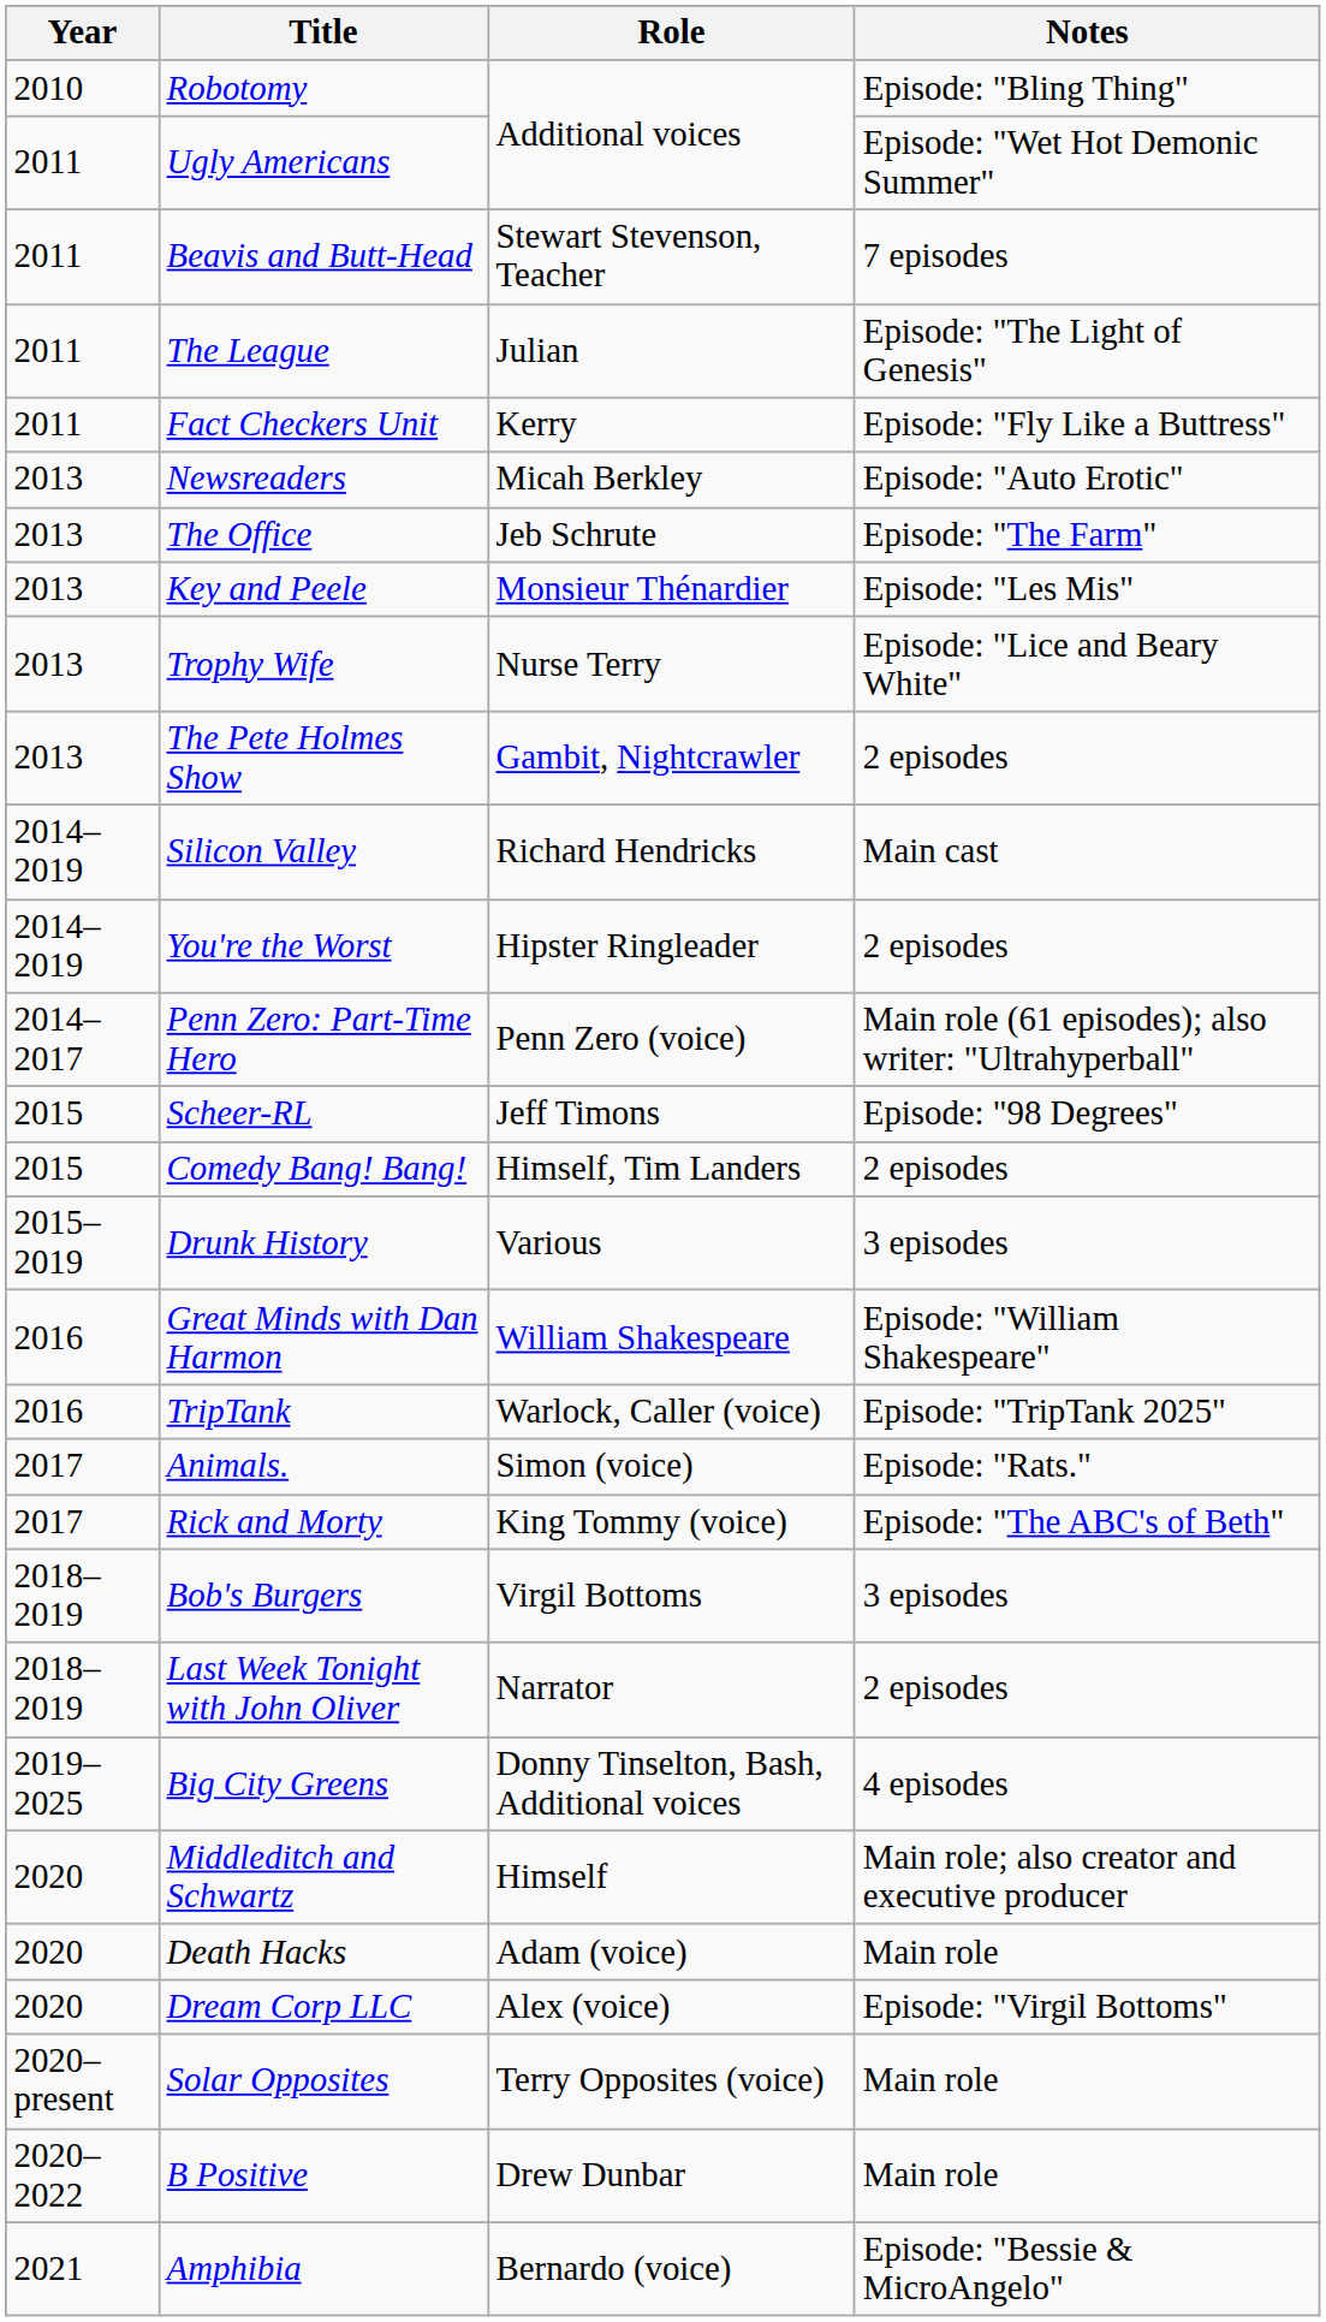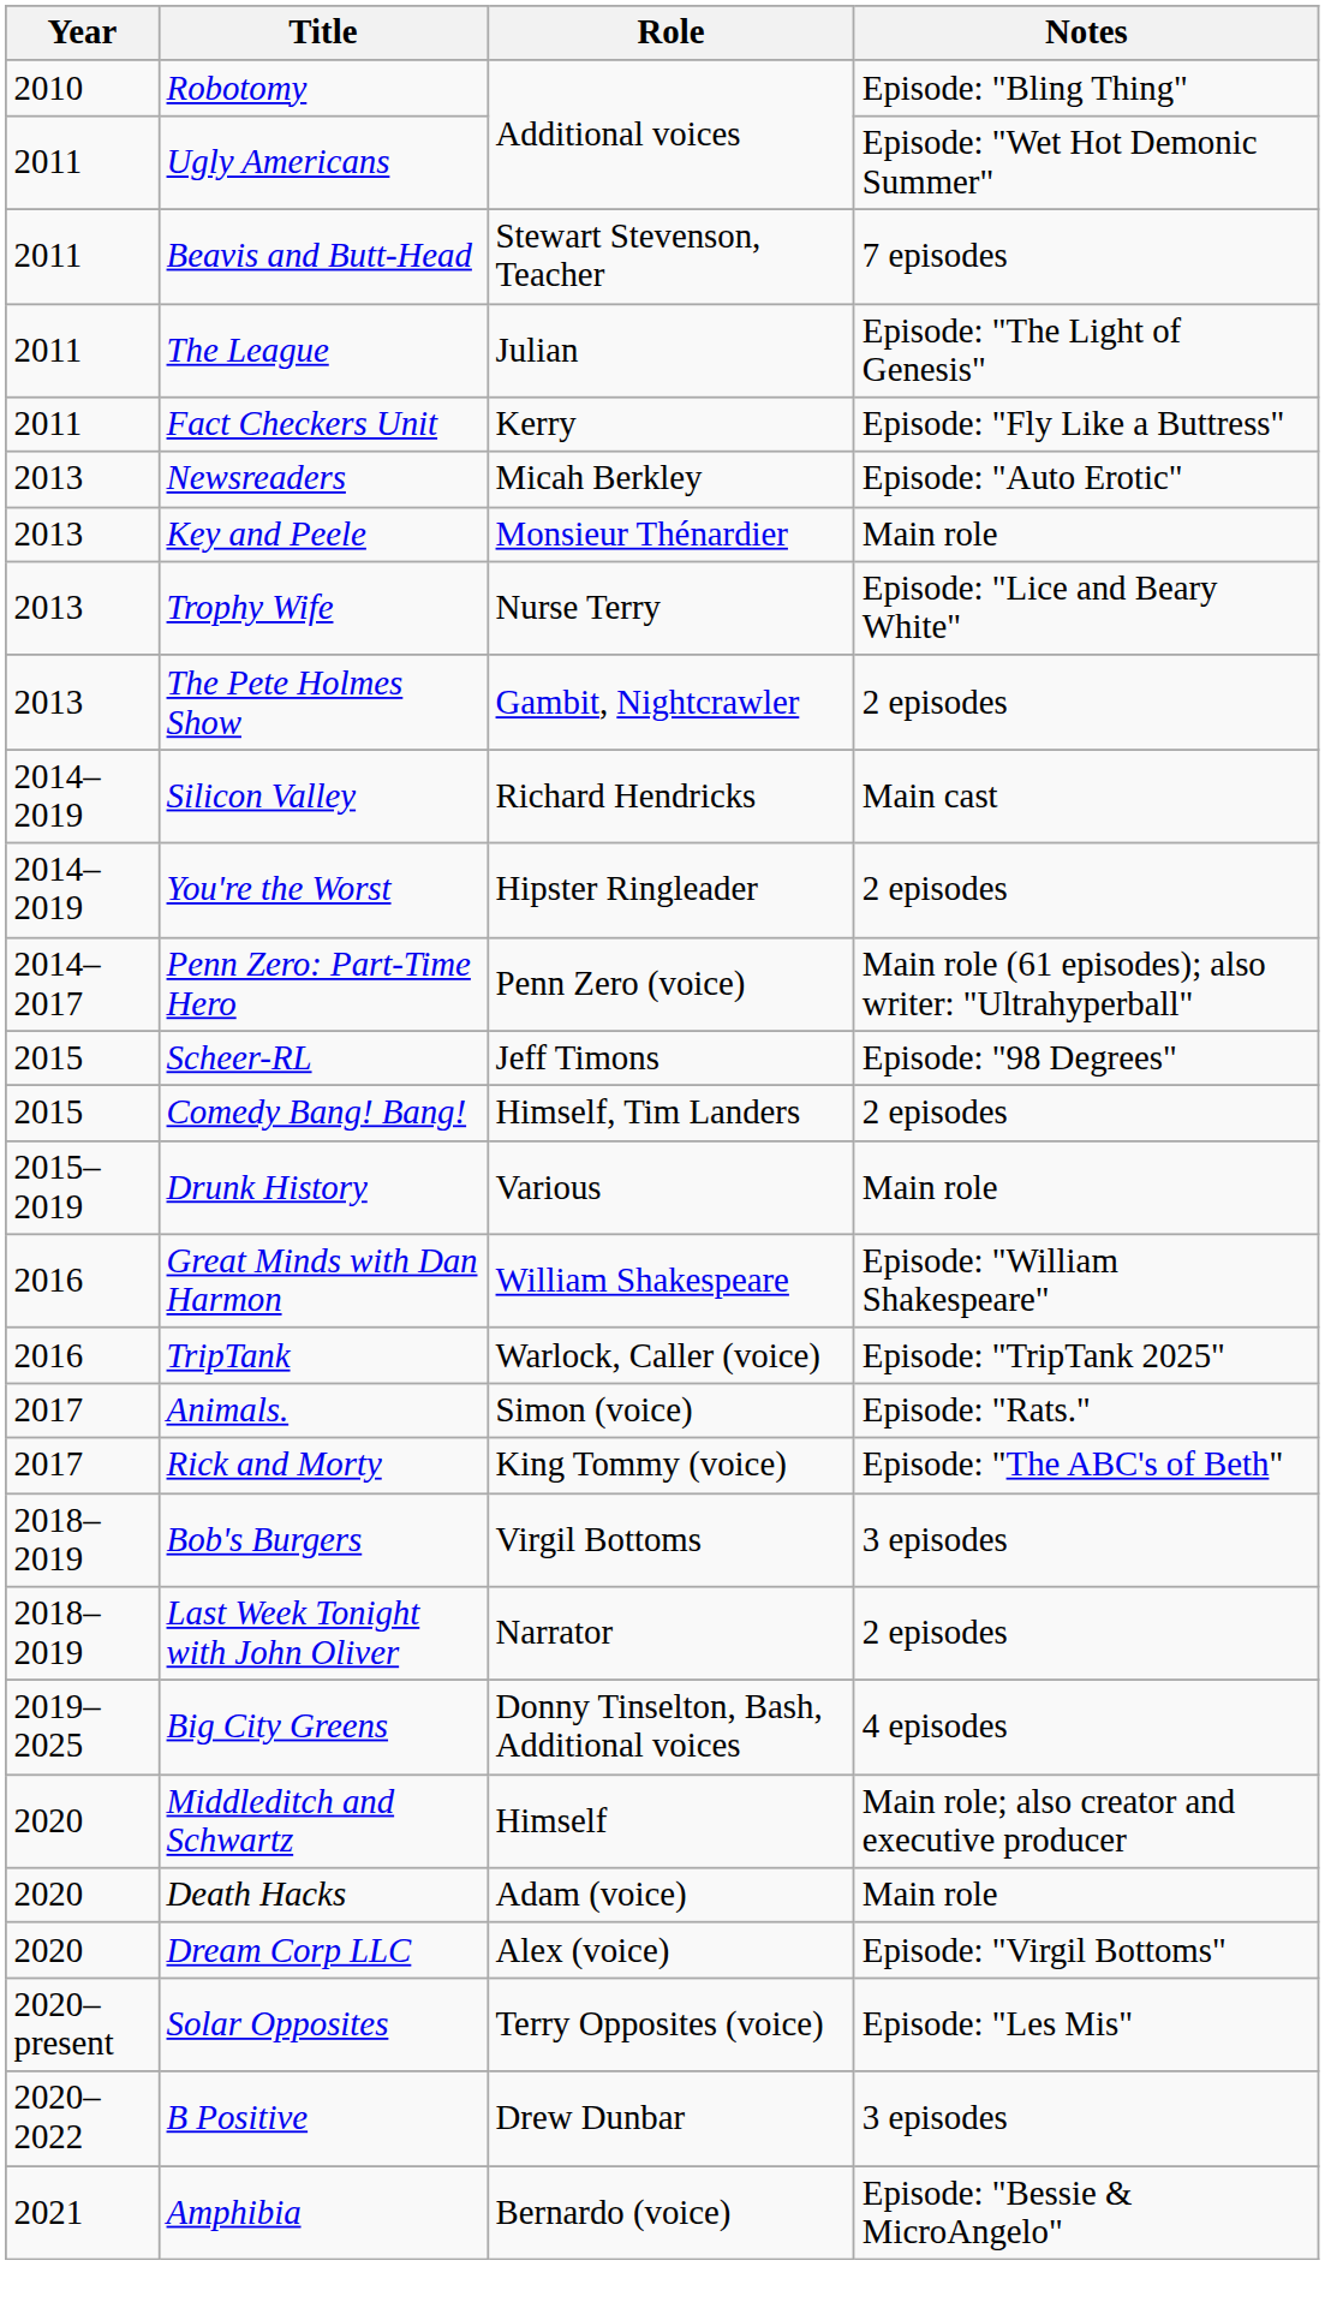- row: 2013 | The Office | Jeb Schrute | Episode: "The Farm"
Key and Peele | Notes: Episode: "Les Mis" -> Main role
Drunk History | Notes: 3 episodes -> Main role
Solar Opposites | Notes: Main role -> Episode: "Les Mis"
B Positive | Notes: Main role -> 3 episodes
